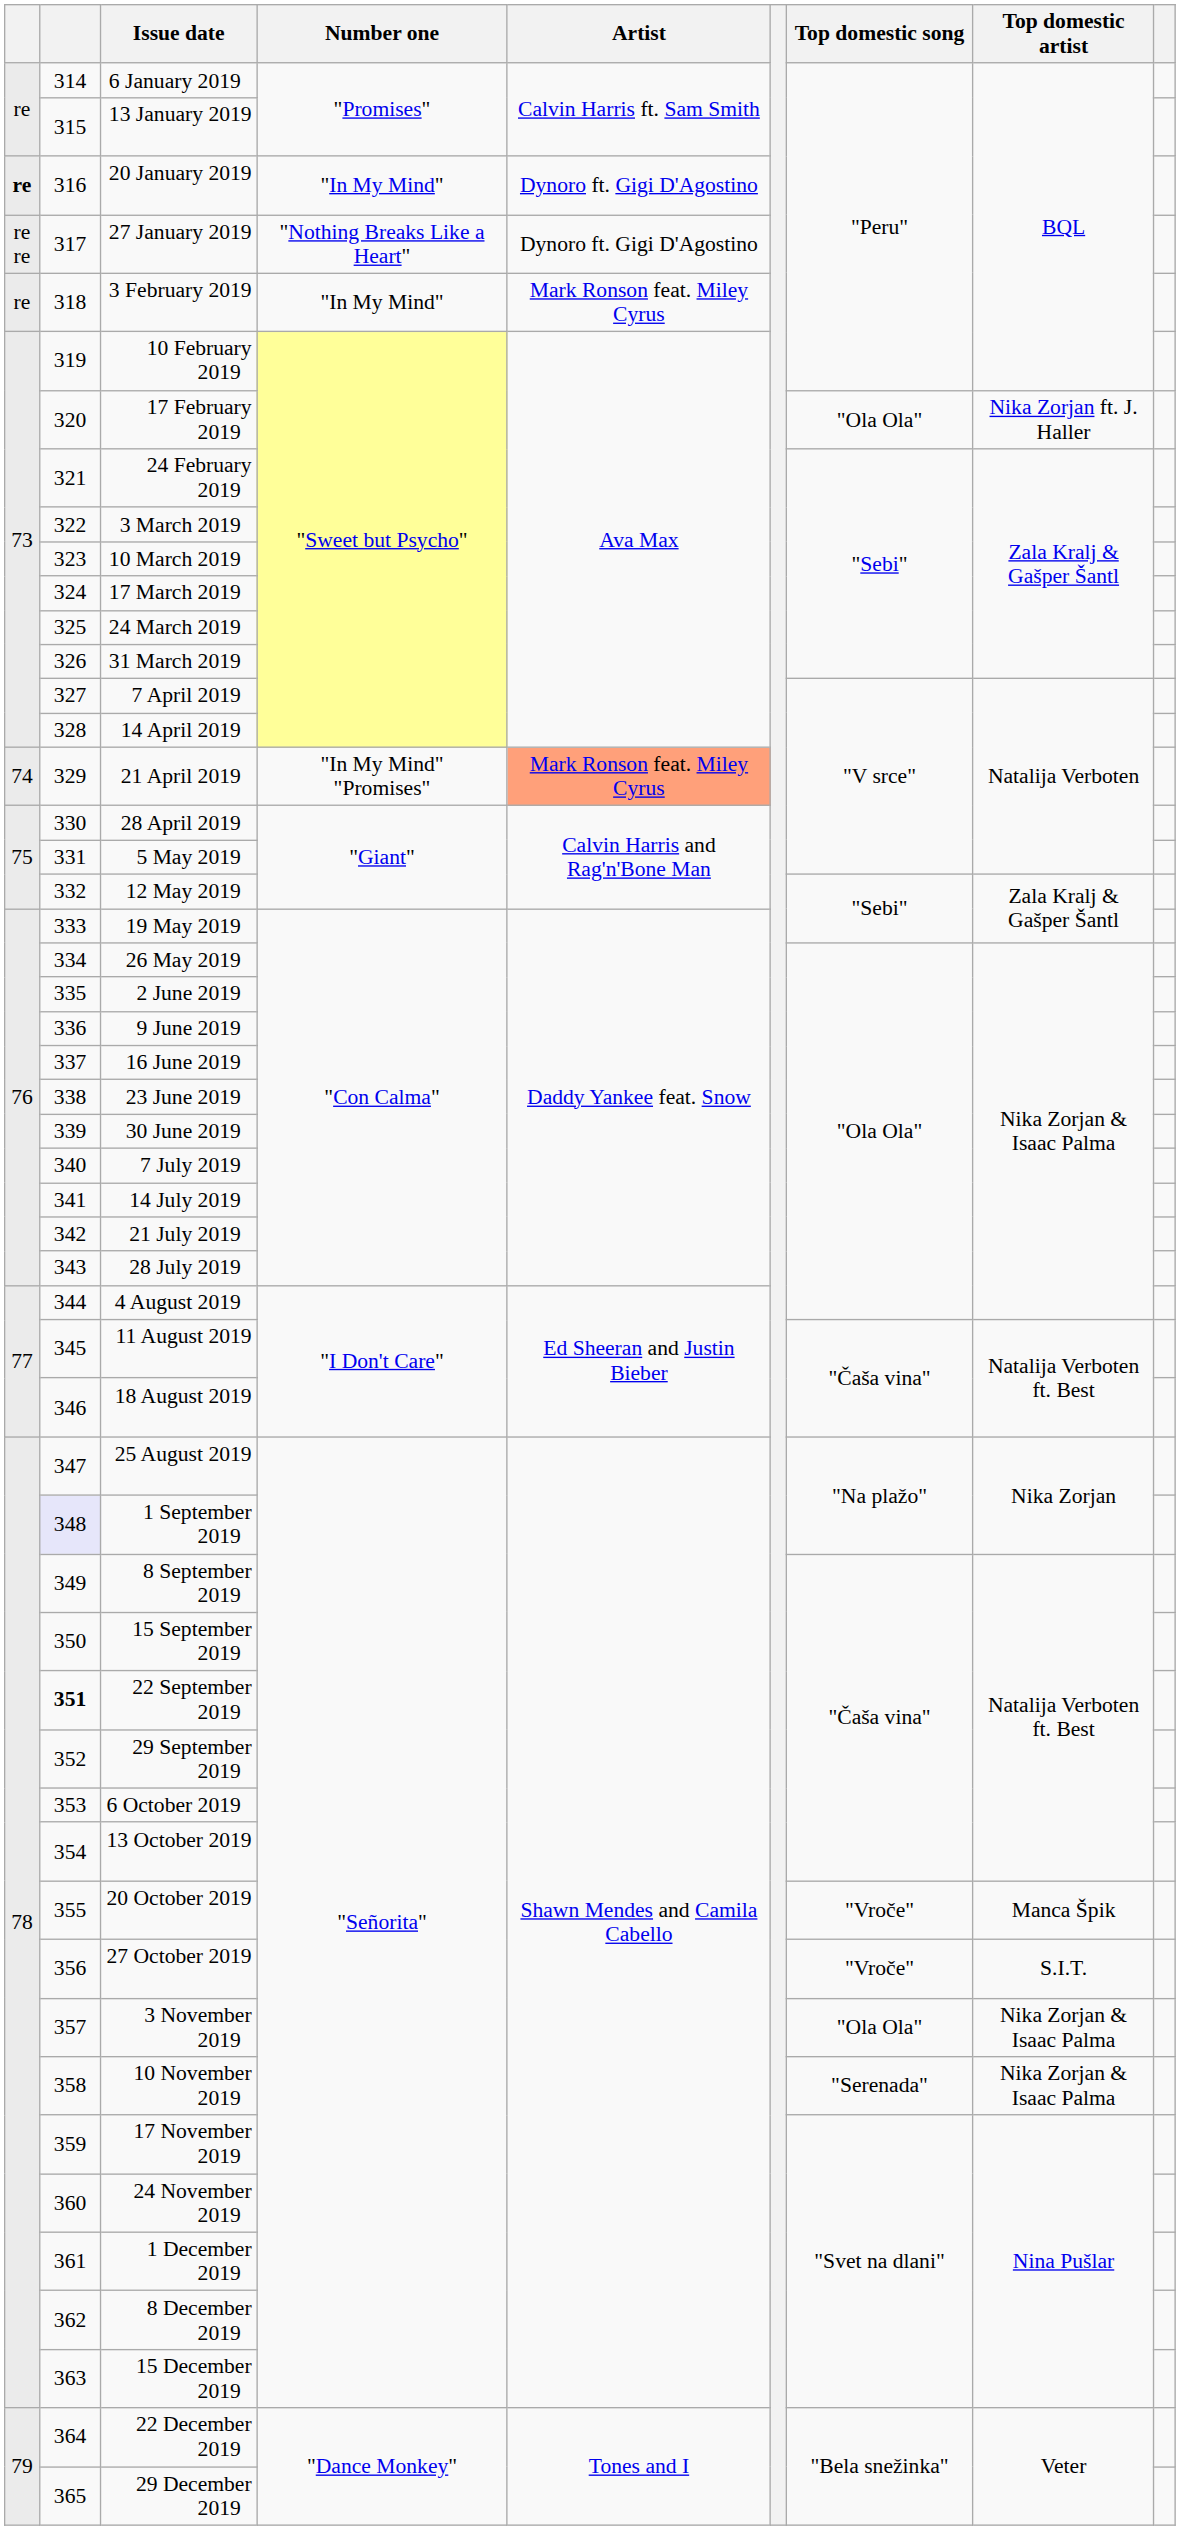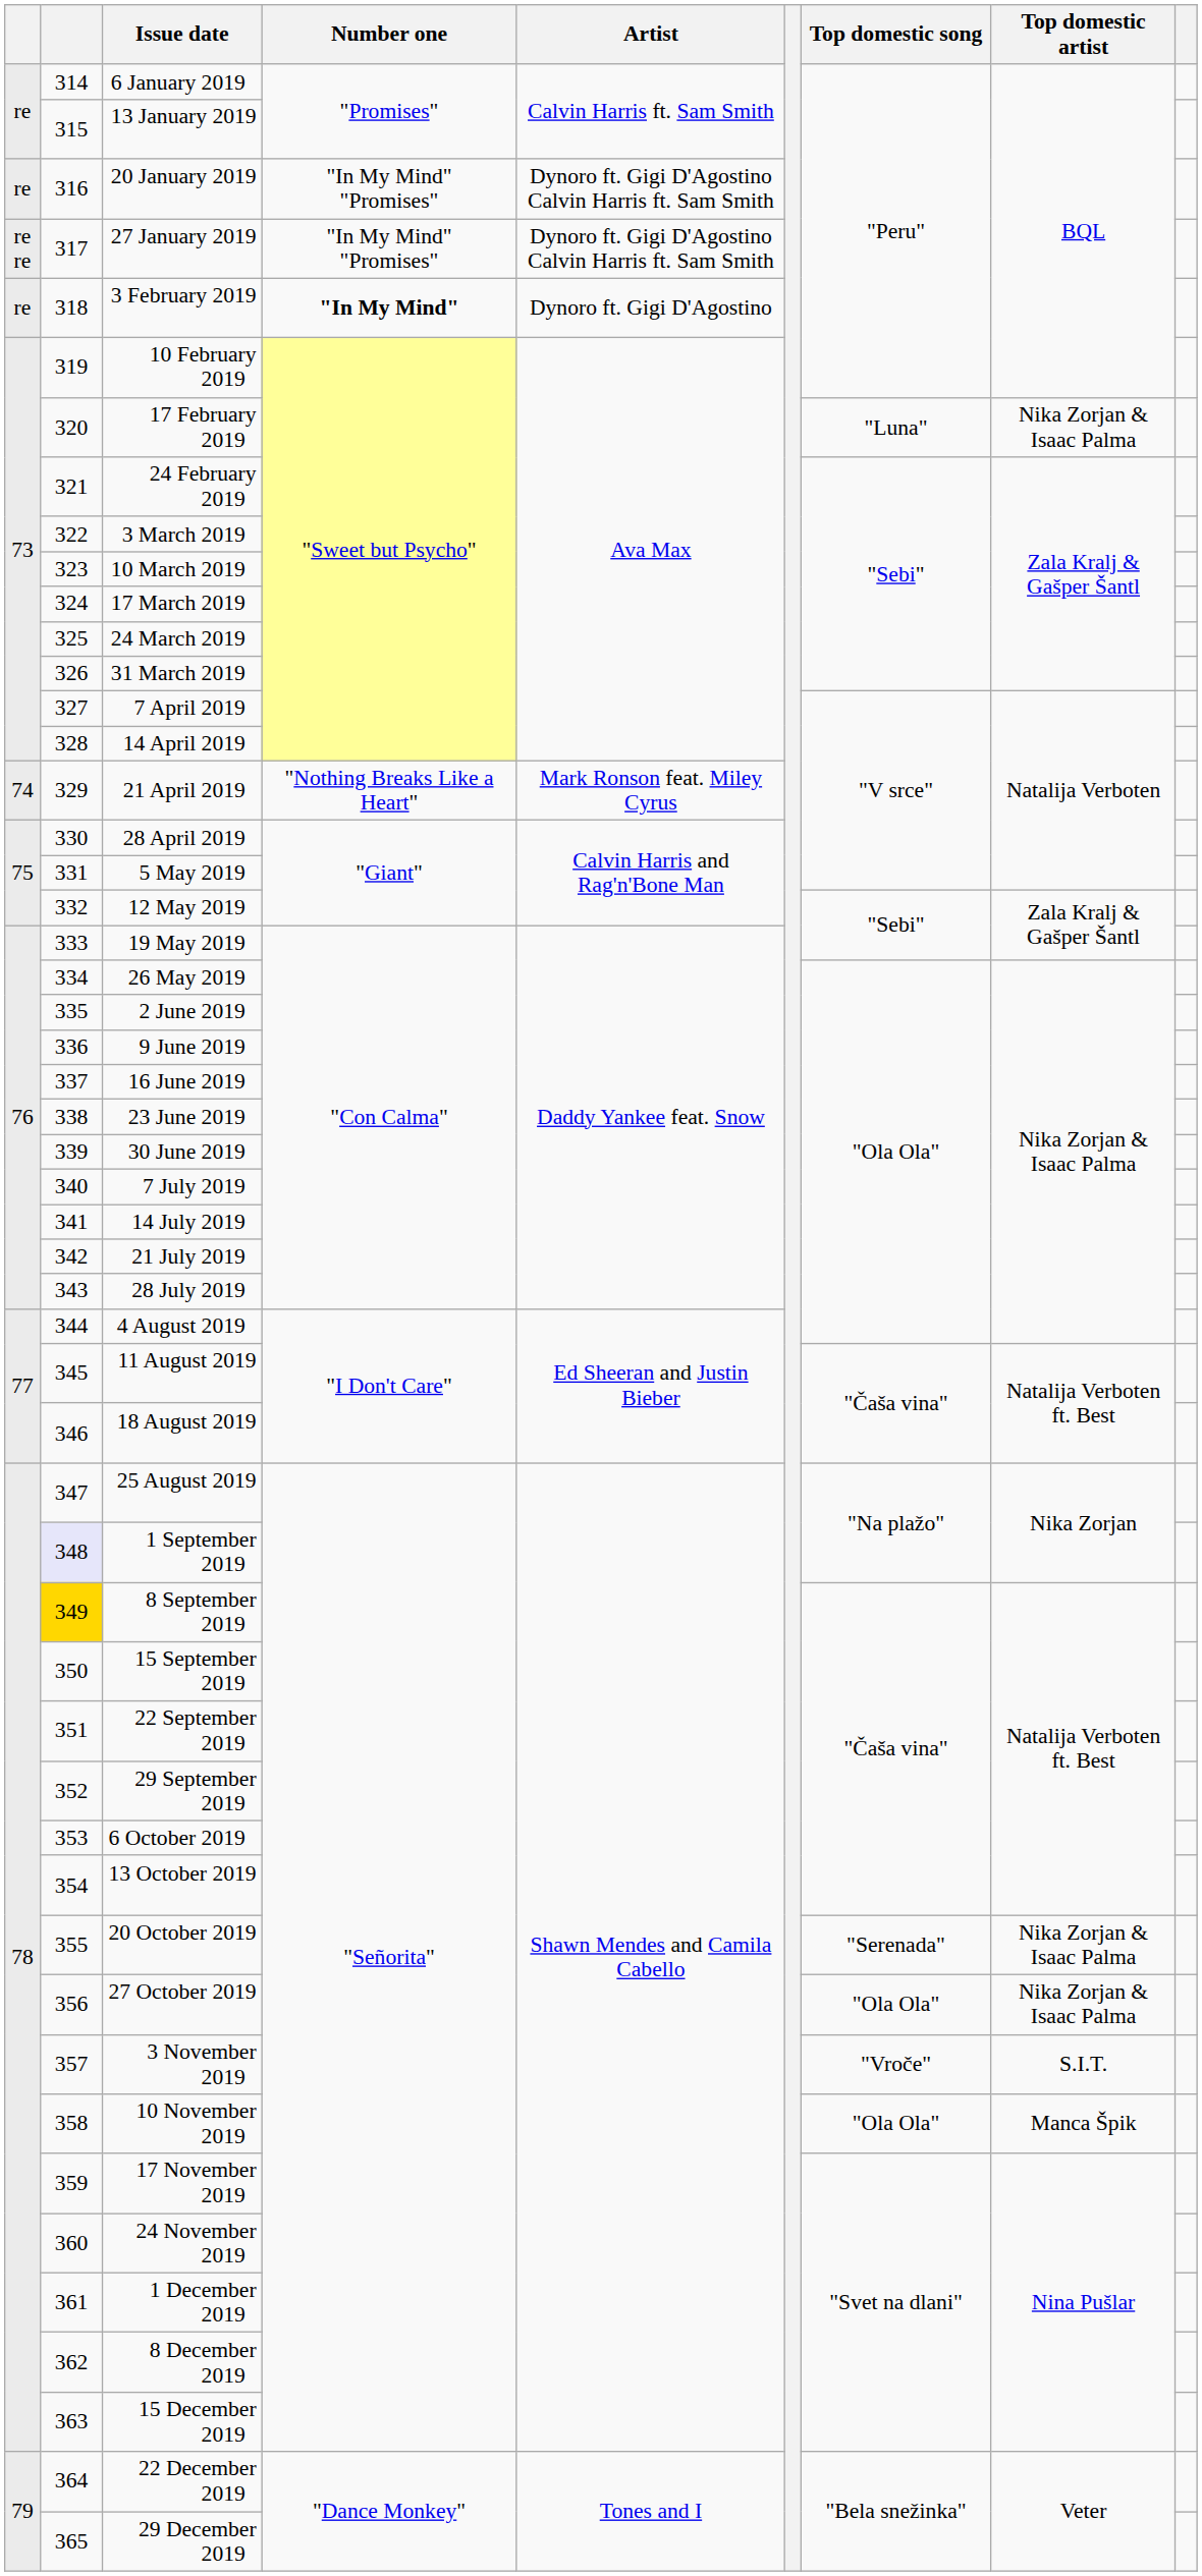20 January 2019 | column 1: bold -> normal
20 January 2019 | Number one: "In My Mind" -> "In My Mind" "Promises"
20 January 2019 | Artist: Dynoro ft. Gigi D'Agostino -> Dynoro ft. Gigi D'Agostino Calvin Harris ft. Sam Smith
27 January 2019 | Number one: "Nothing Breaks Like a Heart" -> "In My Mind" "Promises"
27 January 2019 | Artist: Dynoro ft. Gigi D'Agostino -> Dynoro ft. Gigi D'Agostino Calvin Harris ft. Sam Smith
3 February 2019 | Number one: normal -> bold
3 February 2019 | Artist: Mark Ronson feat. Miley Cyrus -> Dynoro ft. Gigi D'Agostino
17 February 2019 | Top domestic song: "Ola Ola" -> "Luna"
17 February 2019 | Top domestic artist: Nika Zorjan ft. J. Haller -> Nika Zorjan & Isaac Palma
21 April 2019 | Number one: "In My Mind" "Promises" -> "Nothing Breaks Like a Heart"
21 April 2019 | Artist: lightsalmon background -> no background
8 September 2019 | column 2: no background -> gold background
22 September 2019 | column 2: bold -> normal
20 October 2019 | Top domestic song: "Vroče" -> "Serenada"
20 October 2019 | Top domestic artist: Manca Špik -> Nika Zorjan & Isaac Palma
27 October 2019 | Top domestic song: "Vroče" -> "Ola Ola"
27 October 2019 | Top domestic artist: S.I.T. -> Nika Zorjan & Isaac Palma
3 November 2019 | Top domestic song: "Ola Ola" -> "Vroče"
3 November 2019 | Top domestic artist: Nika Zorjan & Isaac Palma -> S.I.T.
10 November 2019 | Top domestic song: "Serenada" -> "Ola Ola"
10 November 2019 | Top domestic artist: Nika Zorjan & Isaac Palma -> Manca Špik
